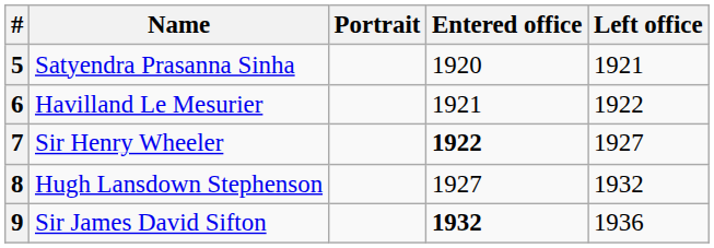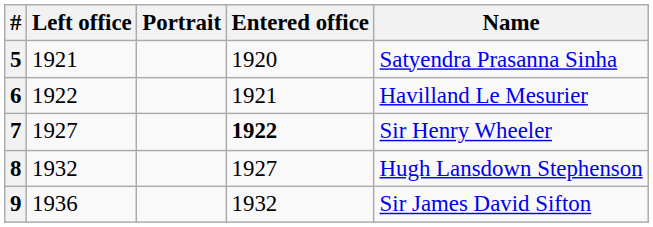columns swapped: Name <-> Left office
9 | Entered office: bold -> normal
